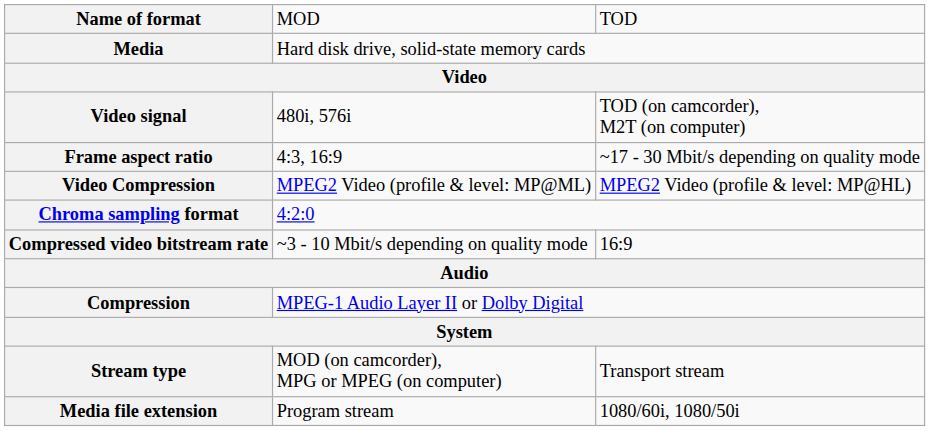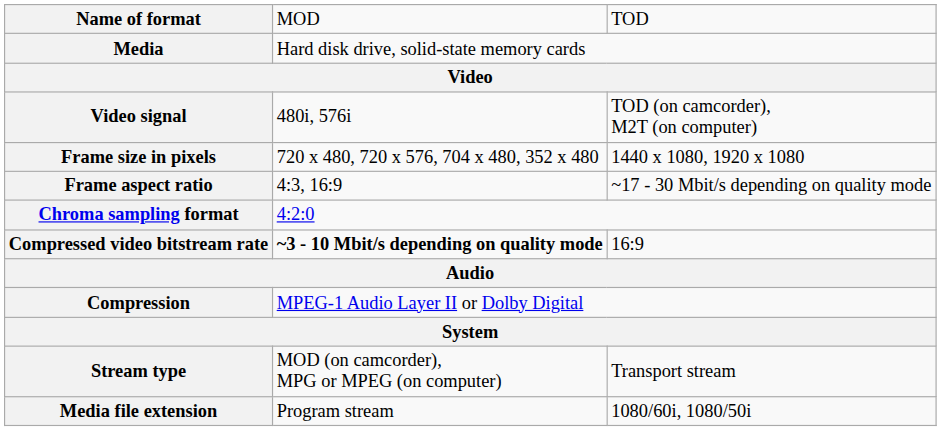+ row: Frame size in pixels | 720 x 480, 720 x 576, 704 x 480, 352 x 480 | 1440 x 1080, 1920 x 1080
- row: Video Compression | MPEG2 Video (profile & level: MP@ML) | MPEG2 Video (profile & level: MP@HL)
Compressed video bitstream rate | column 2: normal -> bold
